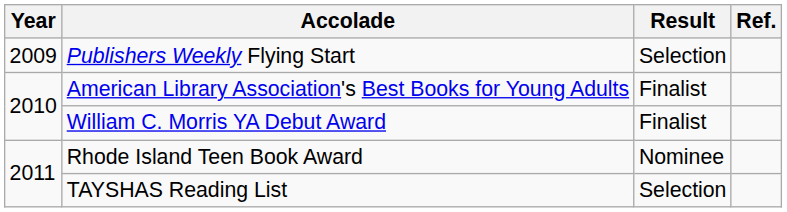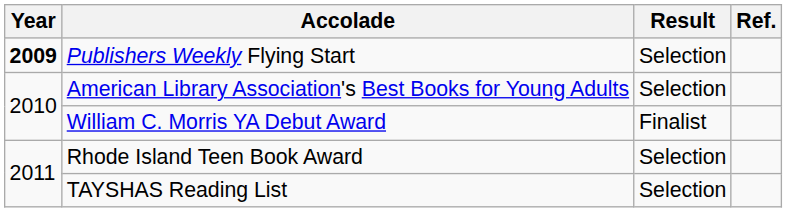Publishers Weekly Flying Start | Year: normal -> bold
American Library Association's Best Books for Young Adults | Result: Finalist -> Selection
Rhode Island Teen Book Award | Result: Nominee -> Selection
